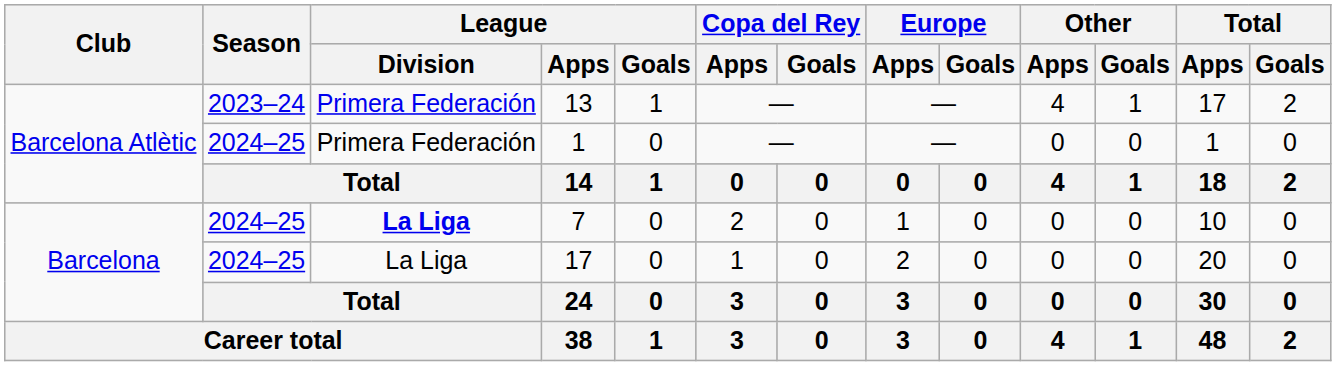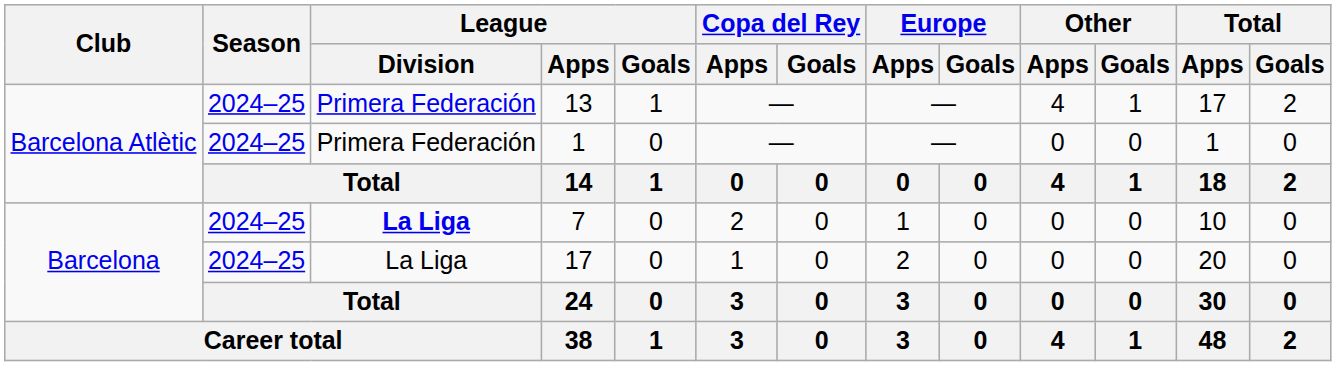13 | Season: 2023–24 -> 2024–25
